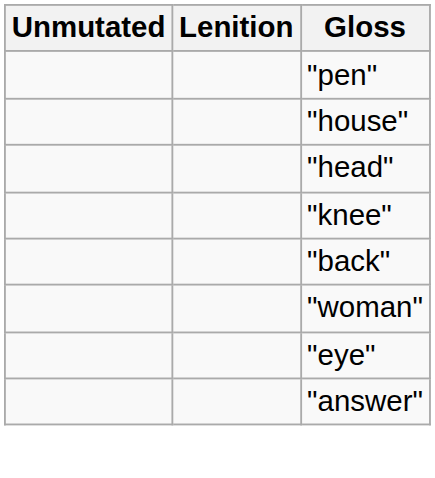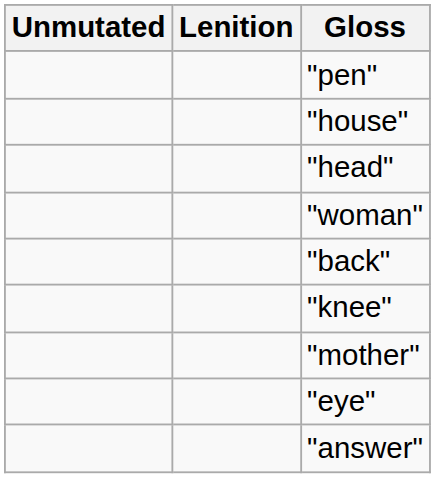rows swapped: "woman" <-> "knee"
+ row: "mother"
